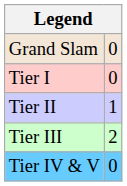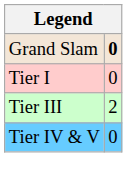Grand Slam | column 2: normal -> bold
- row: Tier II | 1
